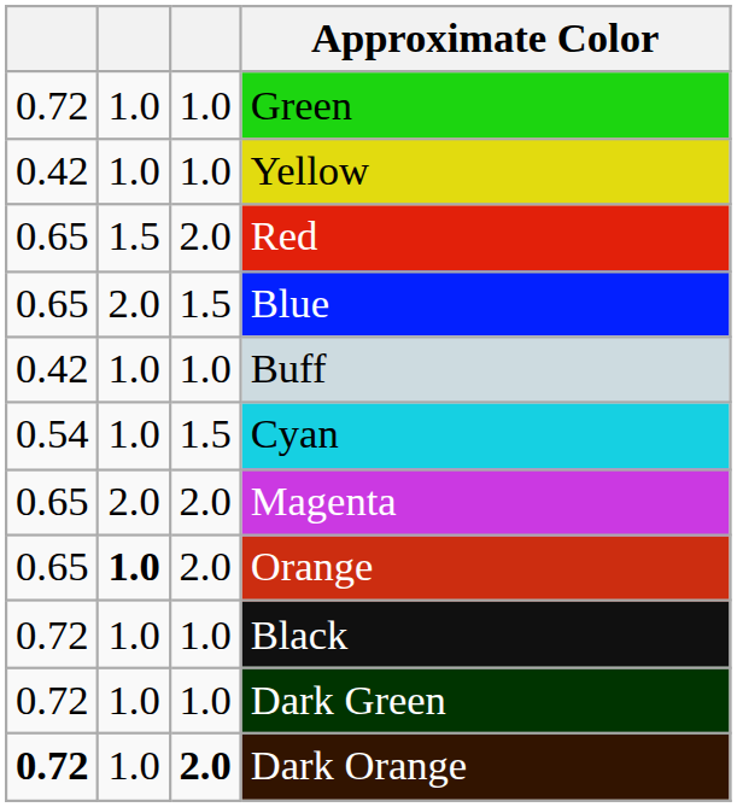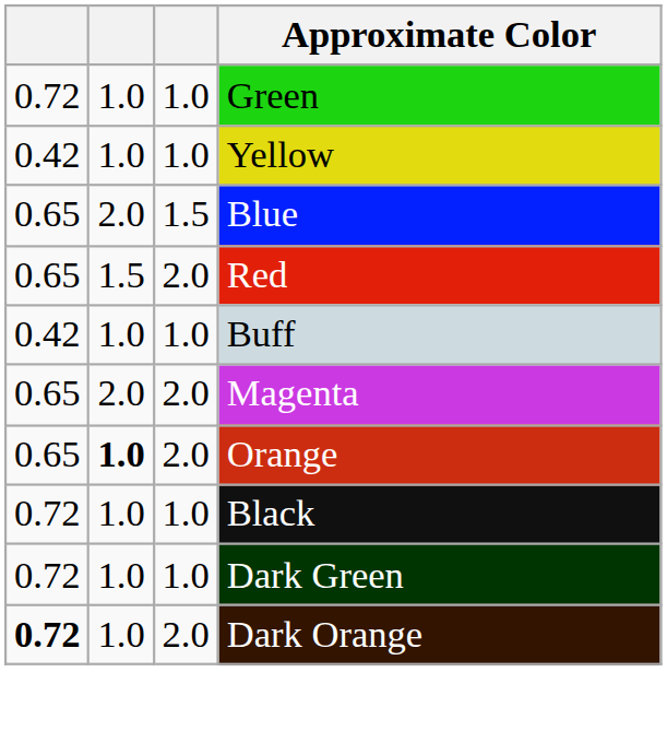rows swapped: Blue <-> Red
- row: 0.54 | 1.0 | 1.5 | Cyan
Dark Orange | column 3: bold -> normal
